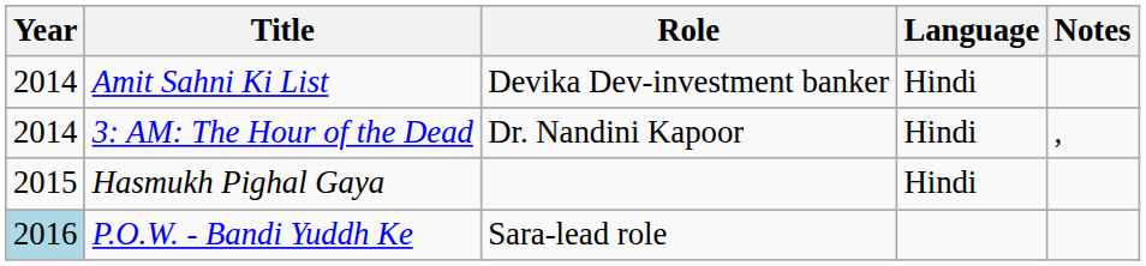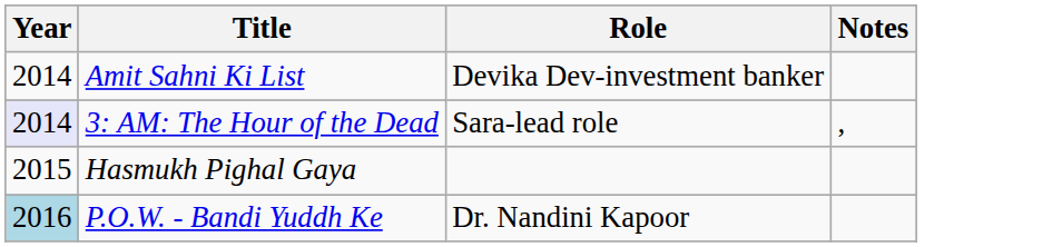- column: Language | Hindi | Hindi | Hindi
3: AM: The Hour of the Dead | Year: no background -> lavender background
3: AM: The Hour of the Dead | Role: Dr. Nandini Kapoor -> Sara-lead role
P.O.W. - Bandi Yuddh Ke | Role: Sara-lead role -> Dr. Nandini Kapoor
